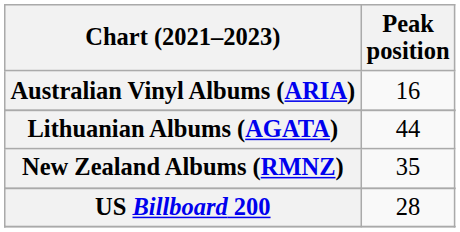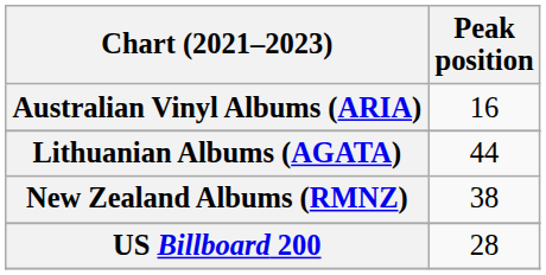New Zealand Albums (RMNZ) | Peak position: 35 -> 38
